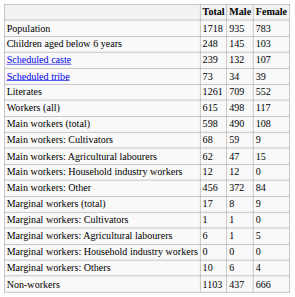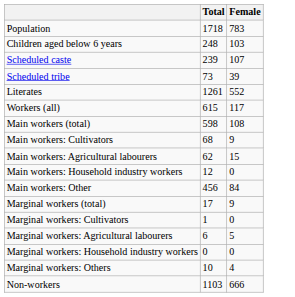- column: Male | 935 | 145 | 132 | 34 | 709 | 498 | 490 | 59 | 47 | 12 | 372 | 8 | 1 | 1 | 0 | 6 | 437
